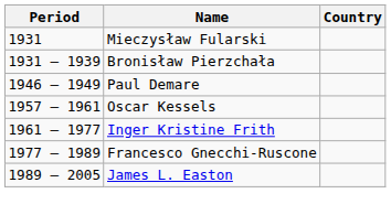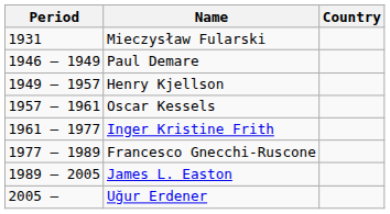- row: 1931 – 1939 | Bronisław Pierzchała
+ row: 1949 – 1957 | Henry Kjellson
+ row: 2005 – | Uğur Erdener
